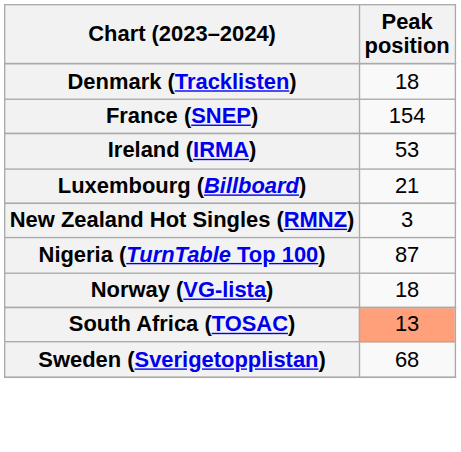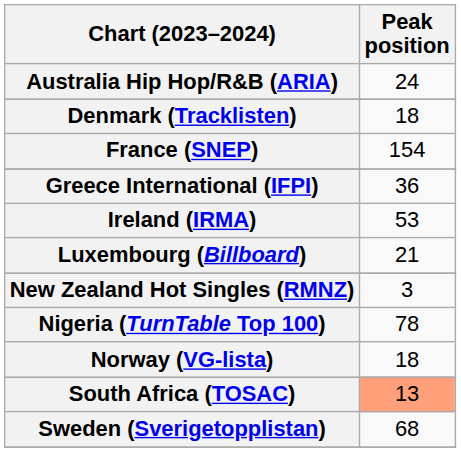+ row: Australia Hip Hop/R&B (ARIA) | 24
+ row: Greece International (IFPI) | 36
Nigeria (TurnTable Top 100) | Peak position: 87 -> 78
